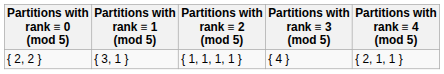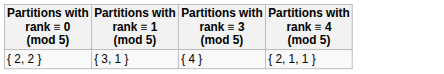- column: Partitions with rank ≡ 2 (mod 5) | { 1, 1, 1, 1 }
